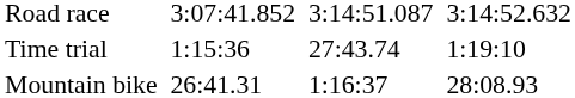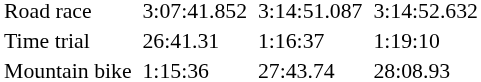Time trial | column 3: 1:15:36 -> 26:41.31
Time trial | column 5: 27:43.74 -> 1:16:37
Mountain bike | column 3: 26:41.31 -> 1:15:36
Mountain bike | column 5: 1:16:37 -> 27:43.74
